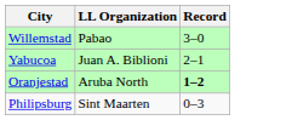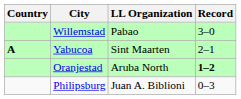+ column: Country | A
Yabucoa | LL Organization: Juan A. Biblioni -> Sint Maarten
Philipsburg | LL Organization: Sint Maarten -> Juan A. Biblioni
